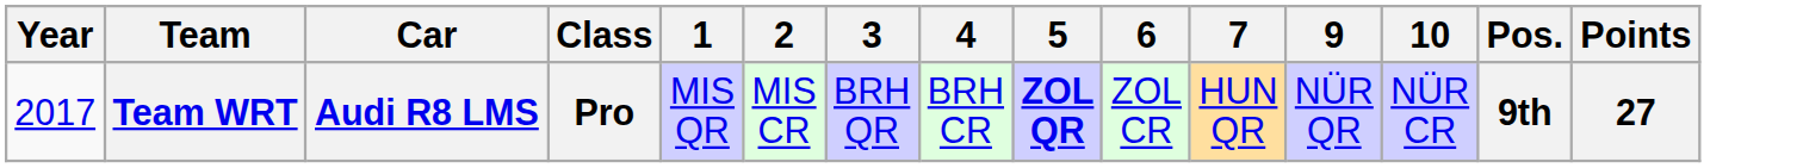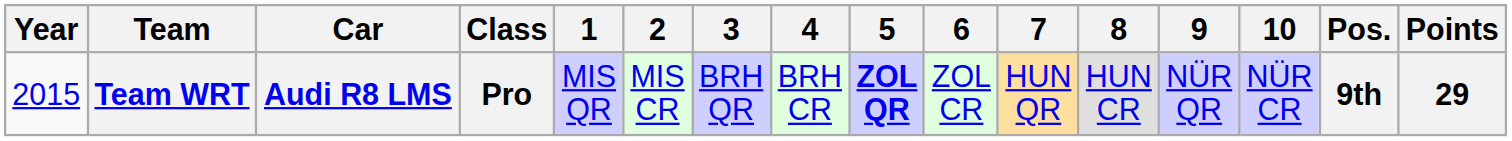+ column: 8 | HUN CR
Team WRT | Year: 2017 -> 2015
Team WRT | Points: 27 -> 29
